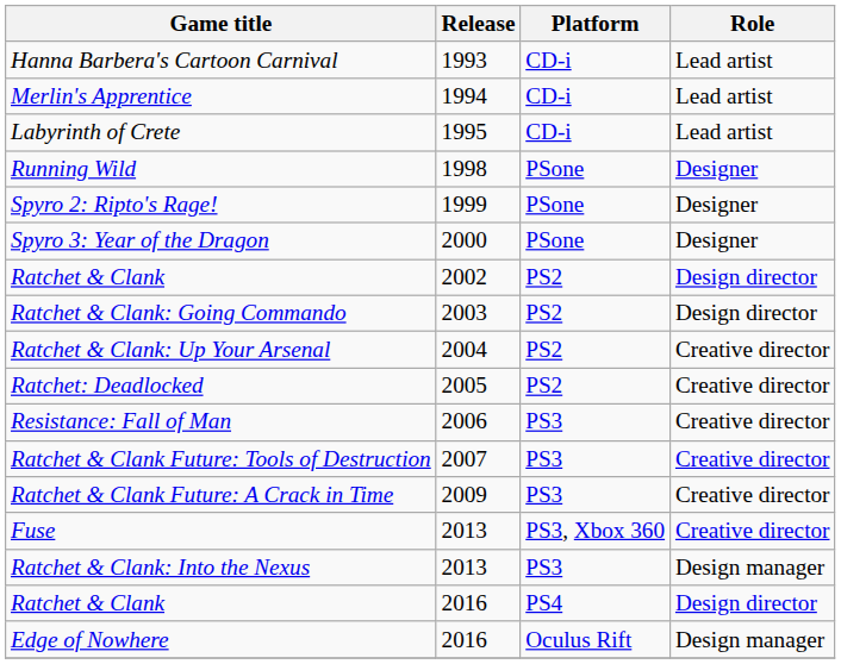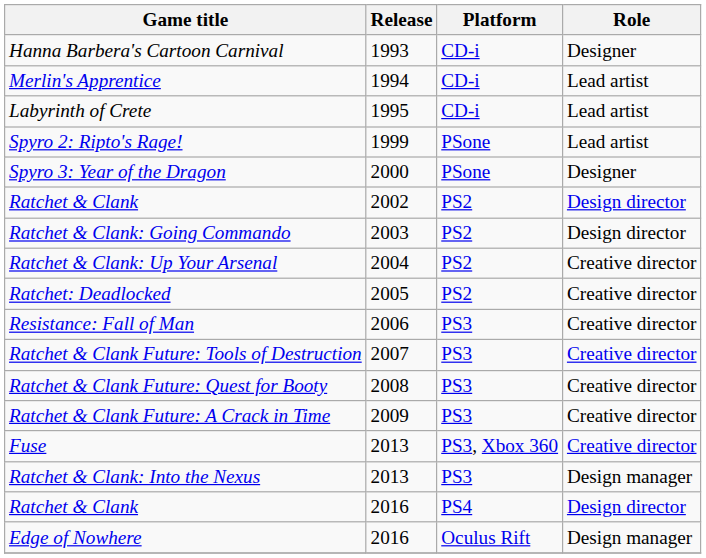Hanna Barbera's Cartoon Carnival | Role: Lead artist -> Designer
- row: Running Wild | 1998 | PSone | Designer
Spyro 2: Ripto's Rage! | Role: Designer -> Lead artist
+ row: Ratchet & Clank Future: Quest for Booty | 2008 | PS3 | Creative director
